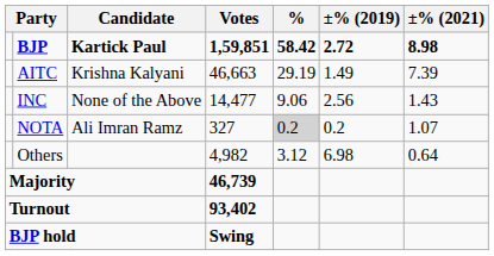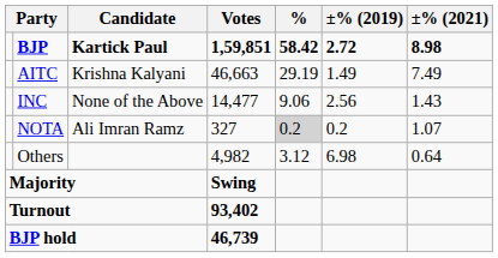AITC | ±% (2021): 7.39 -> 7.49
Majority | Votes: 46,739 -> Swing
BJP hold | Votes: Swing -> 46,739
